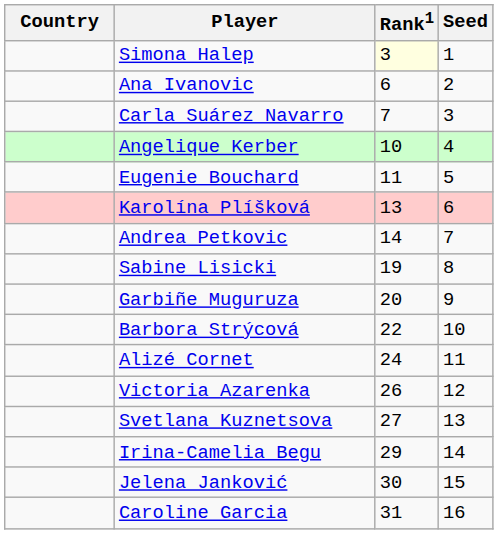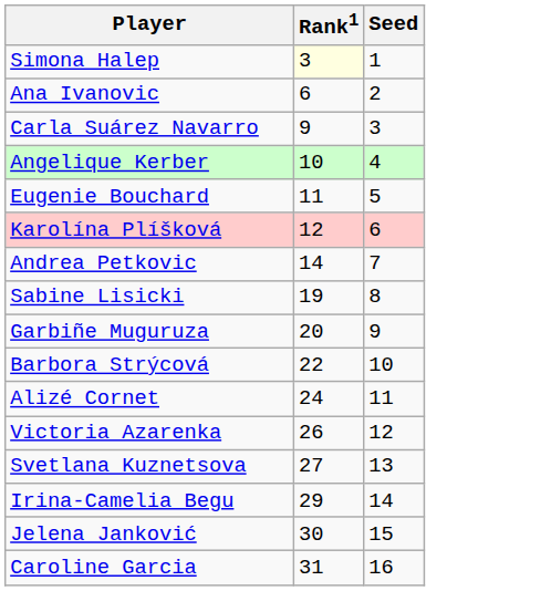- column: Country
Carla Suárez Navarro | Rank1: 7 -> 9
Karolína Plíšková | Rank1: 13 -> 12
